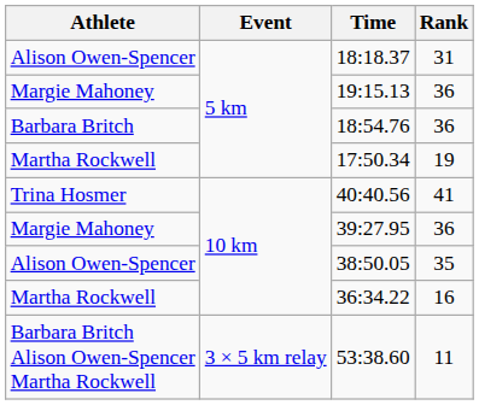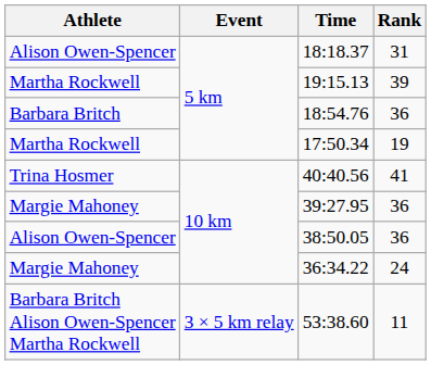19:15.13 | Athlete: Margie Mahoney -> Martha Rockwell
19:15.13 | Rank: 36 -> 39
38:50.05 | Rank: 35 -> 36
36:34.22 | Athlete: Martha Rockwell -> Margie Mahoney
36:34.22 | Rank: 16 -> 24
